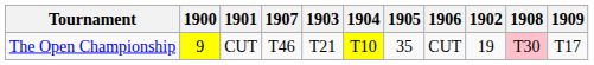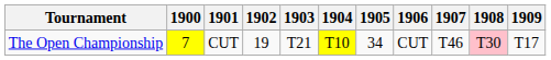columns swapped: 1902 <-> 1907
The Open Championship | 1900: 9 -> 7
The Open Championship | 1905: 35 -> 34
